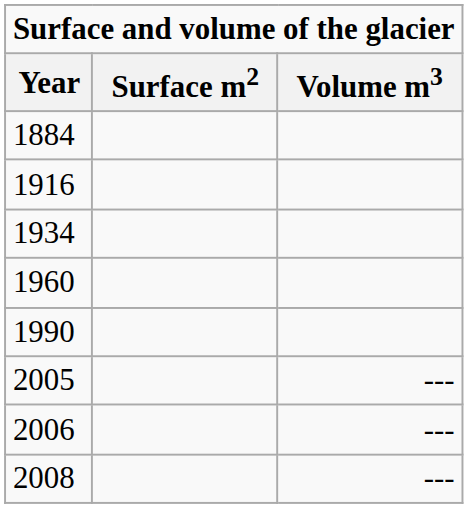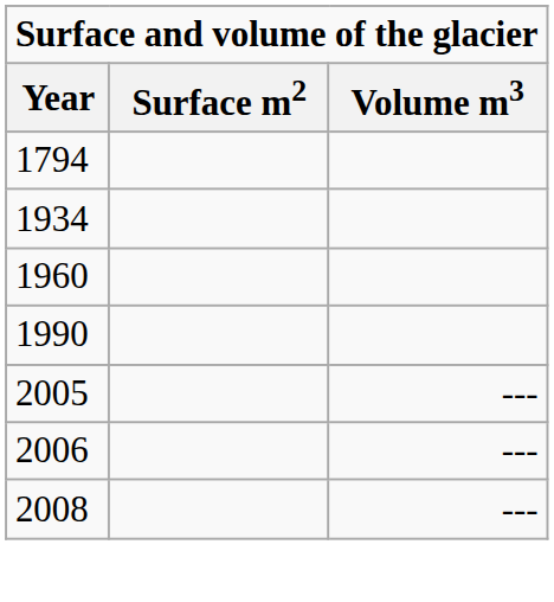+ row: 1794
- row: 1884
- row: 1916
